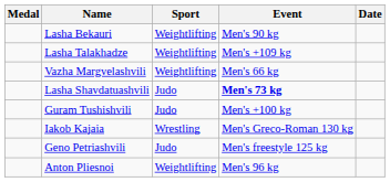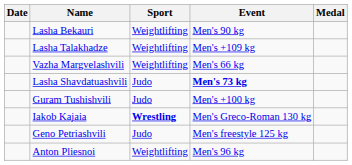columns swapped: Medal <-> Date
Iakob Kajaia | Sport: normal -> bold
